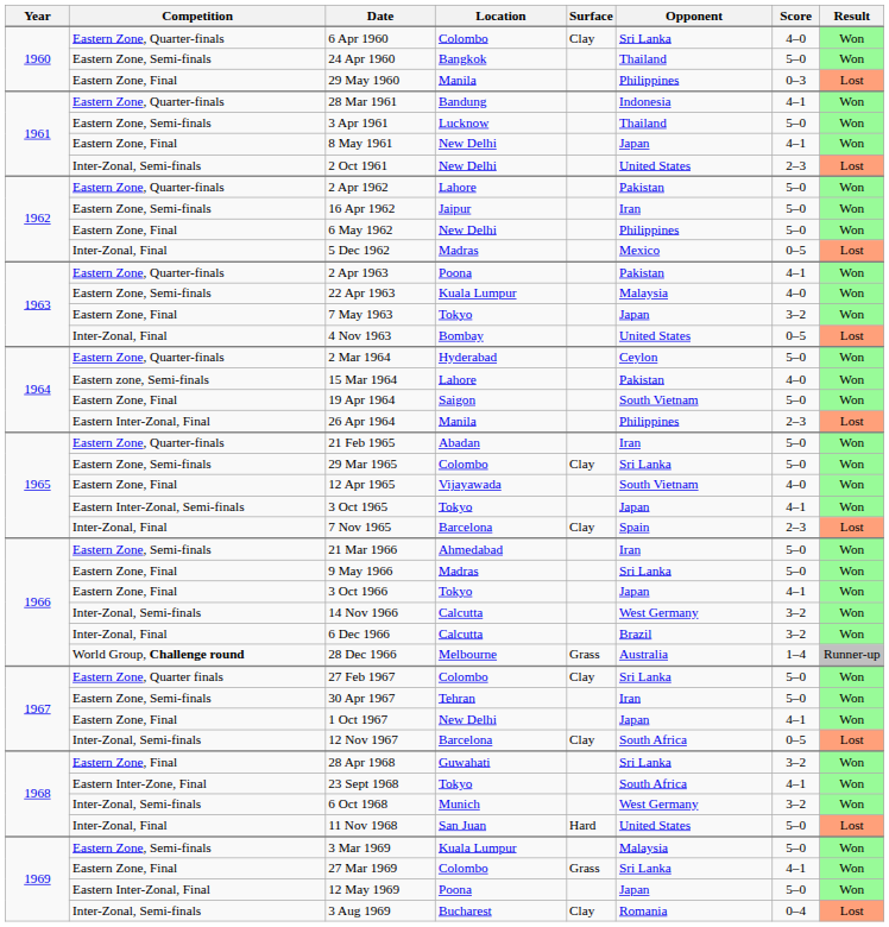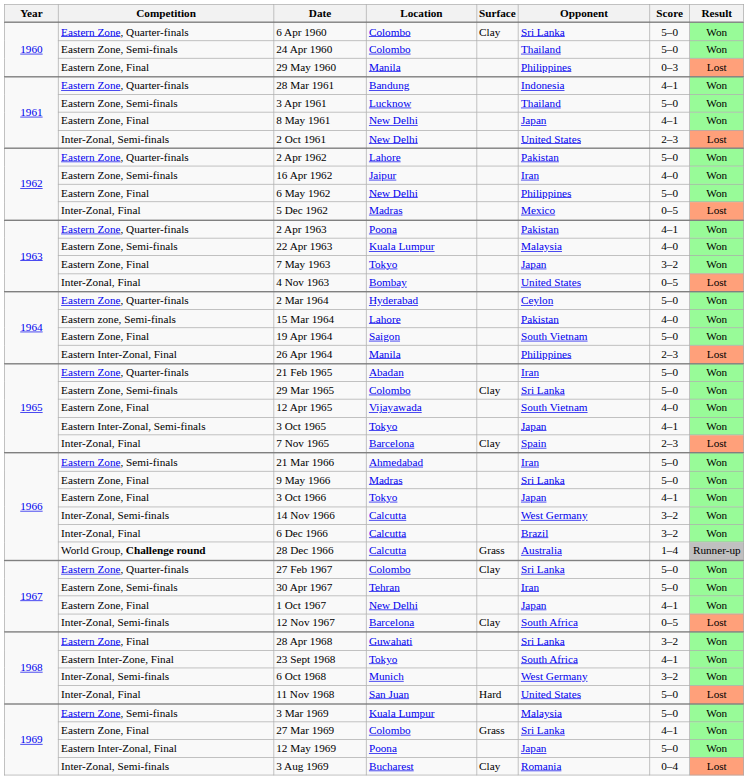6 Apr 1960 | Score: 4–0 -> 5–0
24 Apr 1960 | Location: Bangkok -> Colombo
16 Apr 1962 | Score: 5–0 -> 4–0
28 Dec 1966 | Location: Melbourne -> Calcutta
27 Feb 1967 | Competition: Eastern Zone, Quarter finals -> Eastern Zone, Quarter-finals
